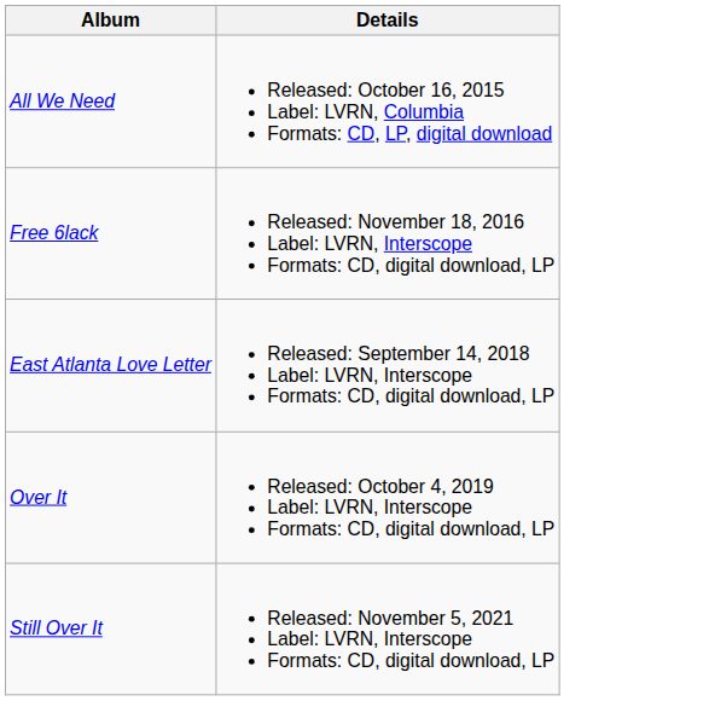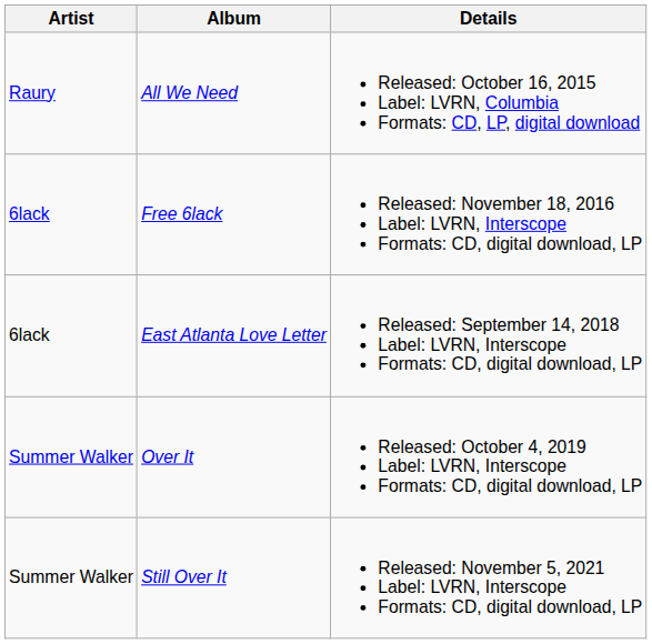+ column: Artist | Raury | 6lack | 6lack | Summer Walker | Summer Walker
